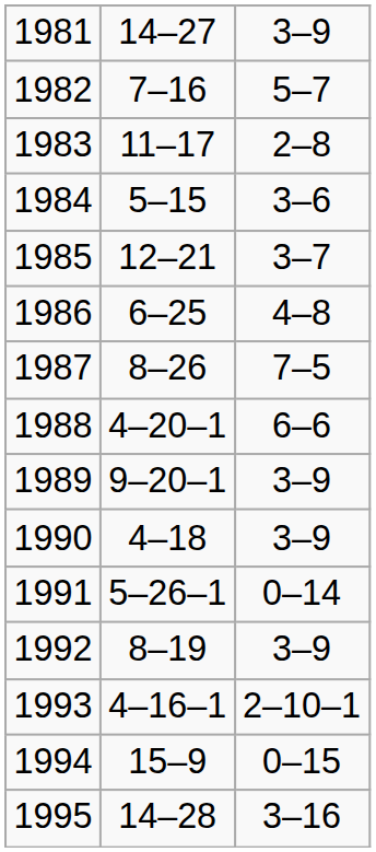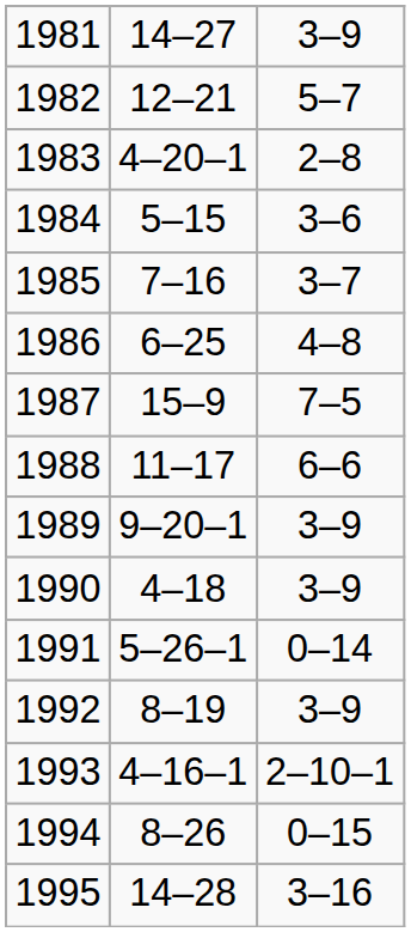1982 | column 2: 7–16 -> 12–21
1983 | column 2: 11–17 -> 4–20–1
1985 | column 2: 12–21 -> 7–16
1987 | column 2: 8–26 -> 15–9
1988 | column 2: 4–20–1 -> 11–17
1994 | column 2: 15–9 -> 8–26
